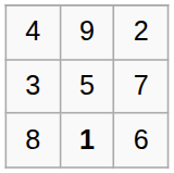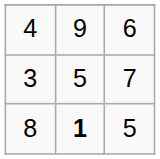4 | column 3: 2 -> 6
8 | column 3: 6 -> 5
